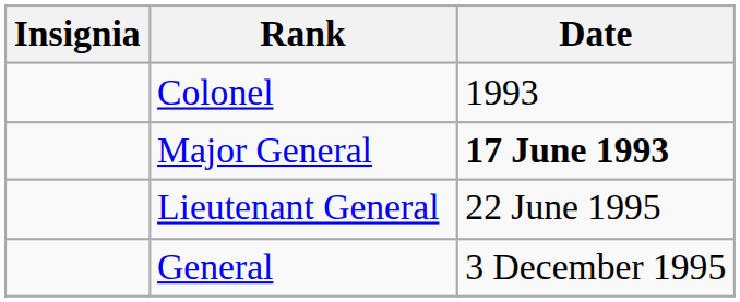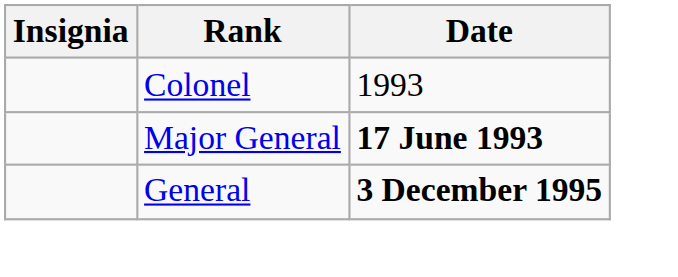- row: Lieutenant General | 22 June 1995
General | Date: normal -> bold
